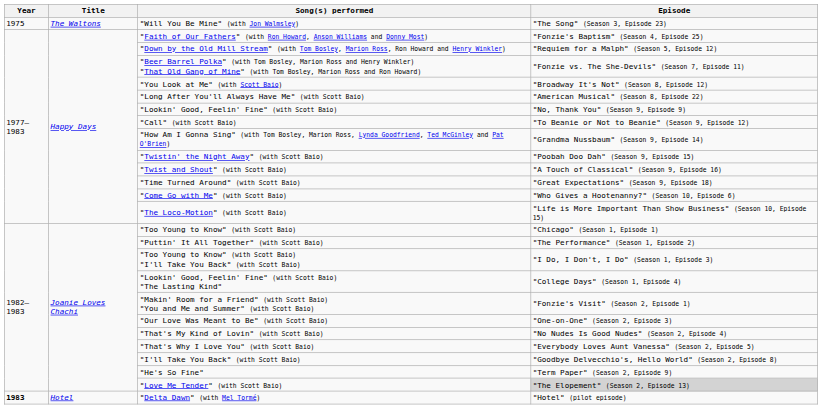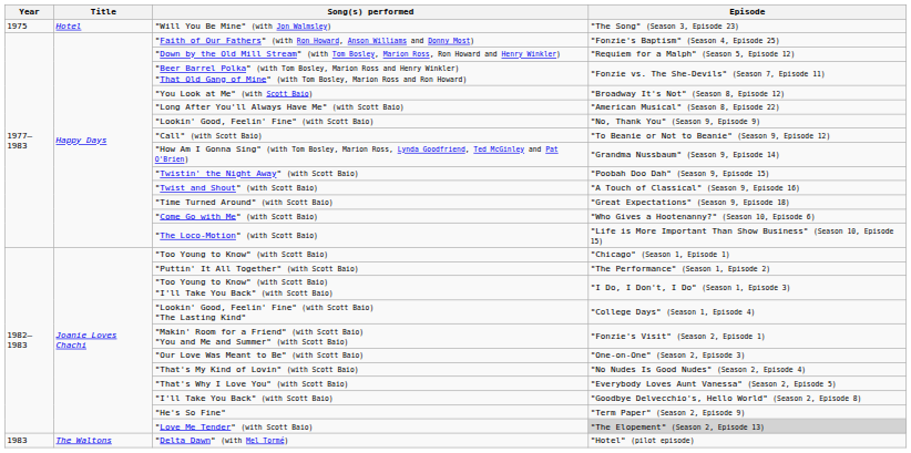"Will You Be Mine" (with Jon Walmsley) | Title: The Waltons -> Hotel
"Delta Dawn" (with Mel Tormé) | Year: bold -> normal
"Delta Dawn" (with Mel Tormé) | Title: Hotel -> The Waltons
